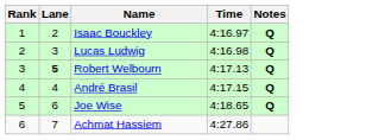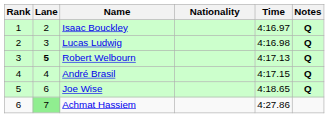+ column: Nationality
Achmat Hassiem | Lane: no background -> lightgreen background
